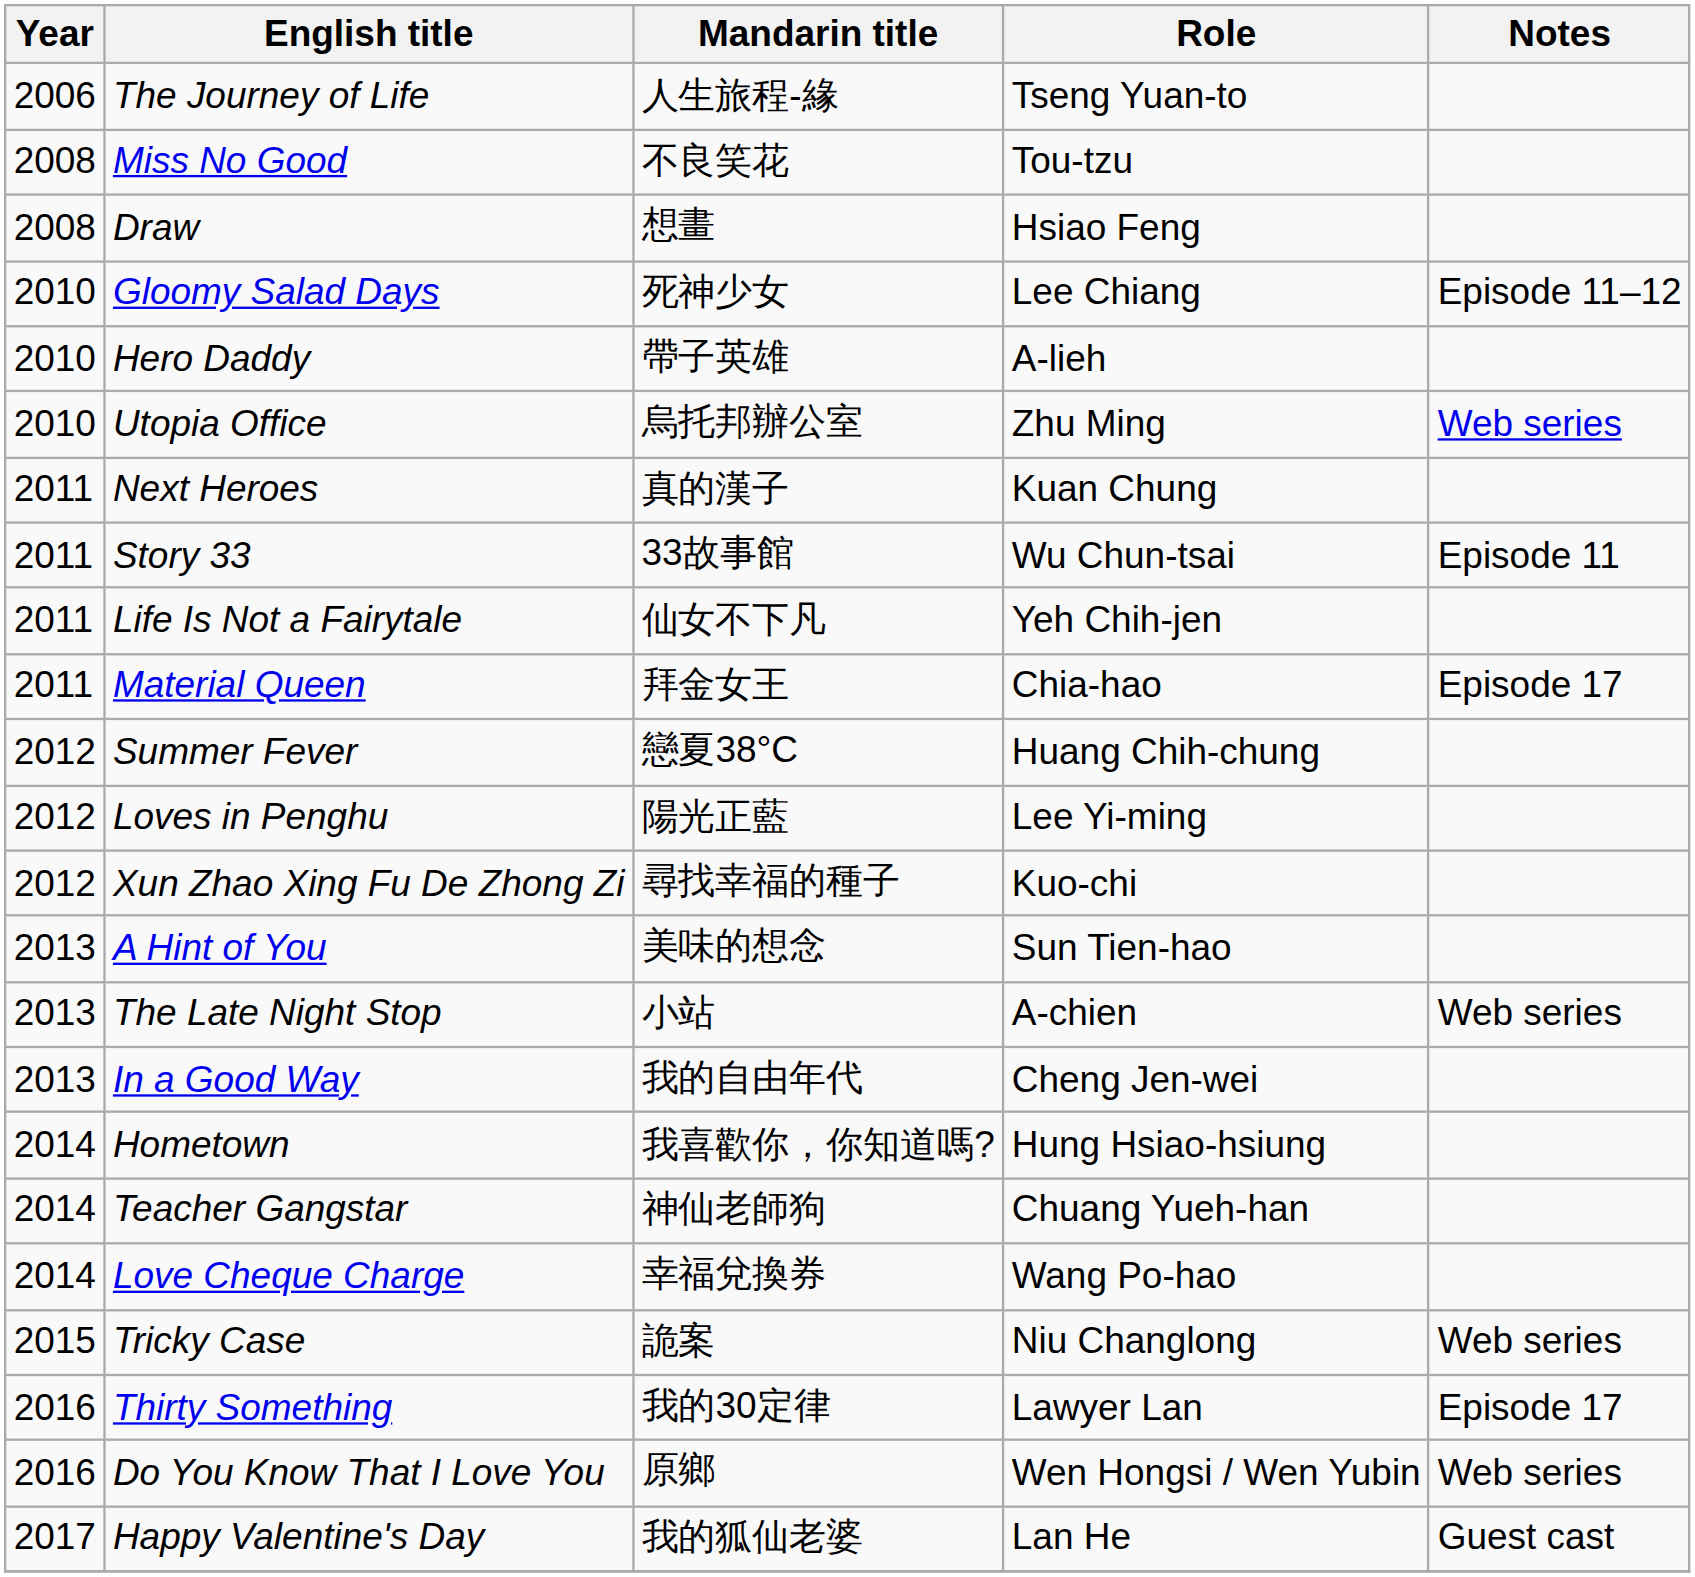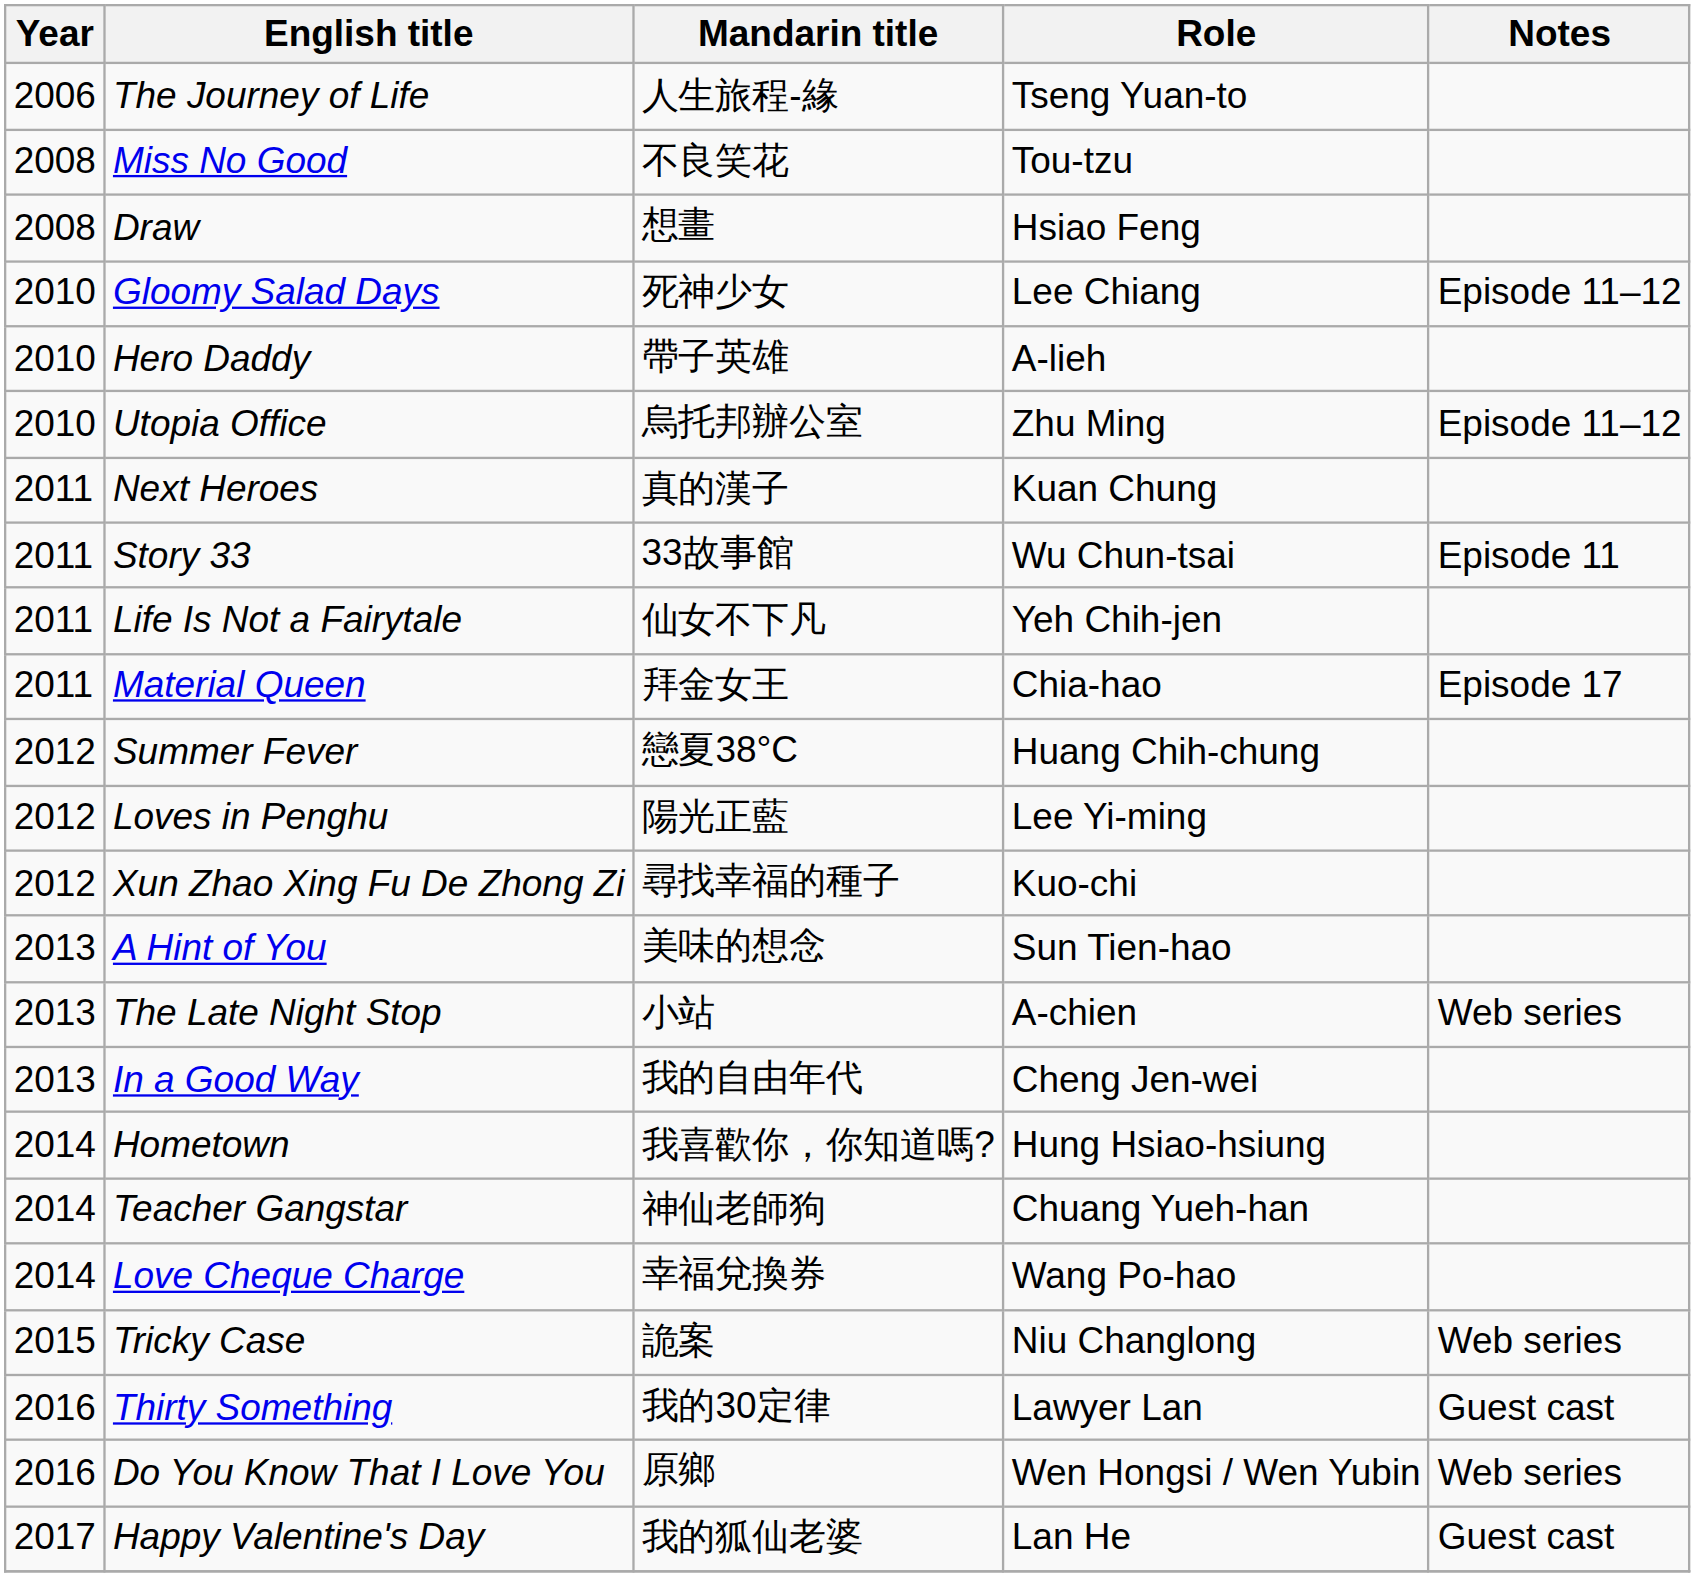Utopia Office | Notes: Web series -> Episode 11–12
Thirty Something | Notes: Episode 17 -> Guest cast
